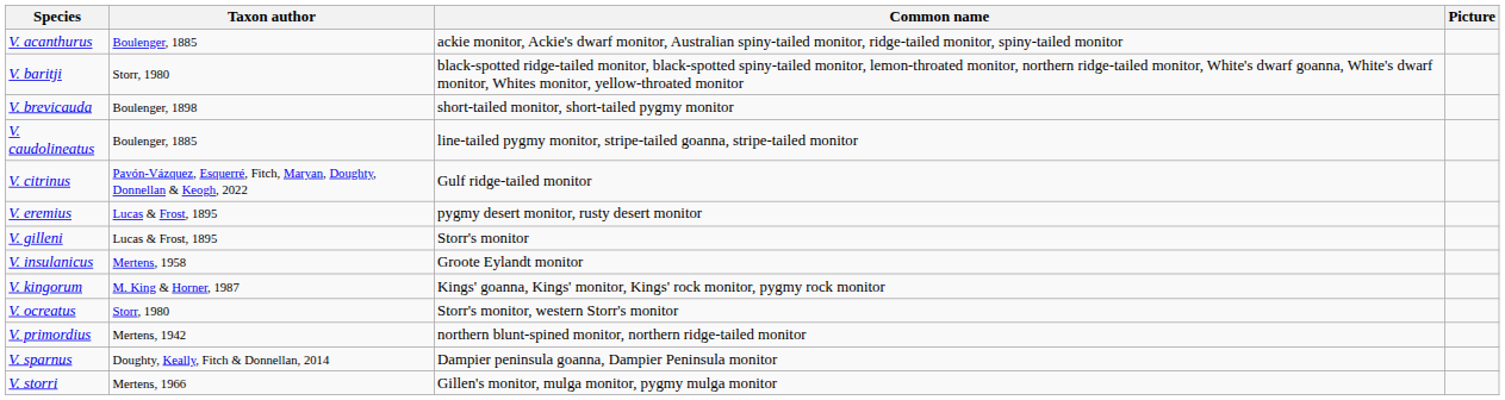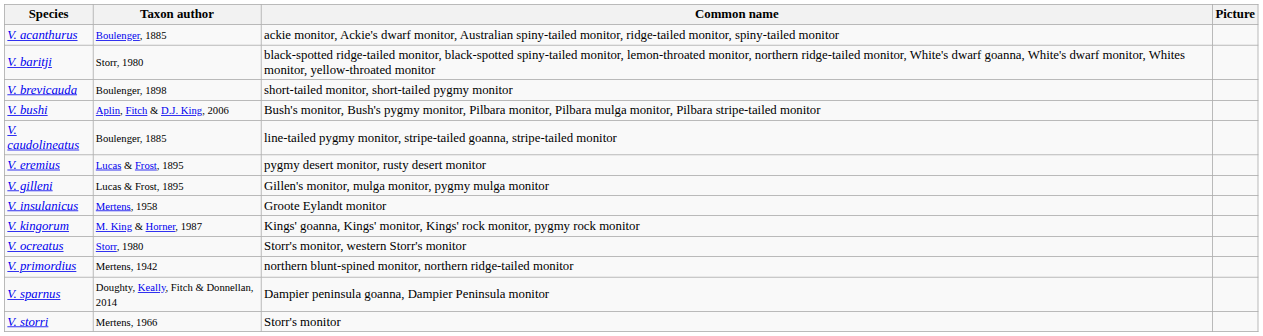+ row: V. bushi | Aplin, Fitch & D.J. King, 2006 | Bush's monitor, Bush's pygmy monitor, Pilbara monitor, Pilbara mulga monitor, Pilbara stripe-tailed monitor
- row: V. citrinus | Pavón-Vázquez, Esquerré, Fitch, Maryan, Doughty, Donnellan & Keogh, 2022 | Gulf ridge-tailed monitor
V. gilleni | Common name: Storr's monitor -> Gillen's monitor, mulga monitor, pygmy mulga monitor
V. storri | Common name: Gillen's monitor, mulga monitor, pygmy mulga monitor -> Storr's monitor
